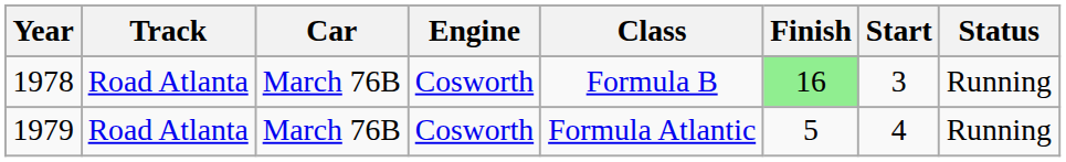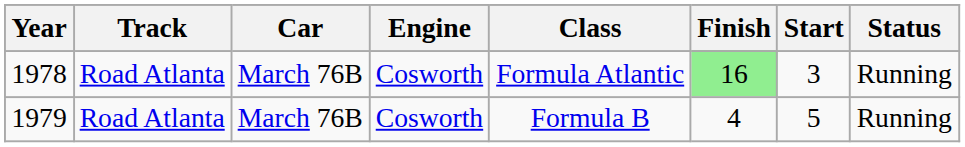1978 | Class: Formula B -> Formula Atlantic
1979 | Class: Formula Atlantic -> Formula B
1979 | Finish: 5 -> 4
1979 | Start: 4 -> 5
